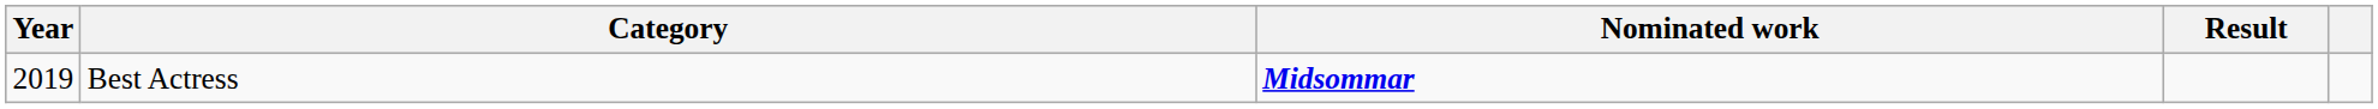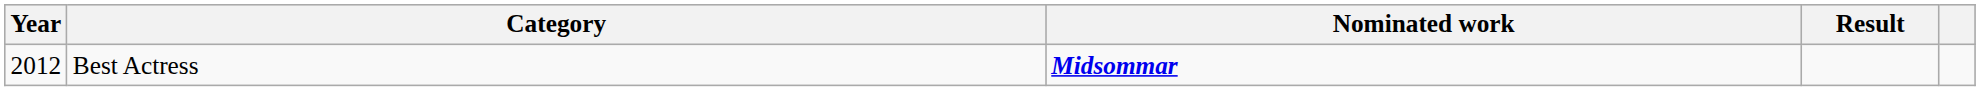Best Actress | Year: 2019 -> 2012
